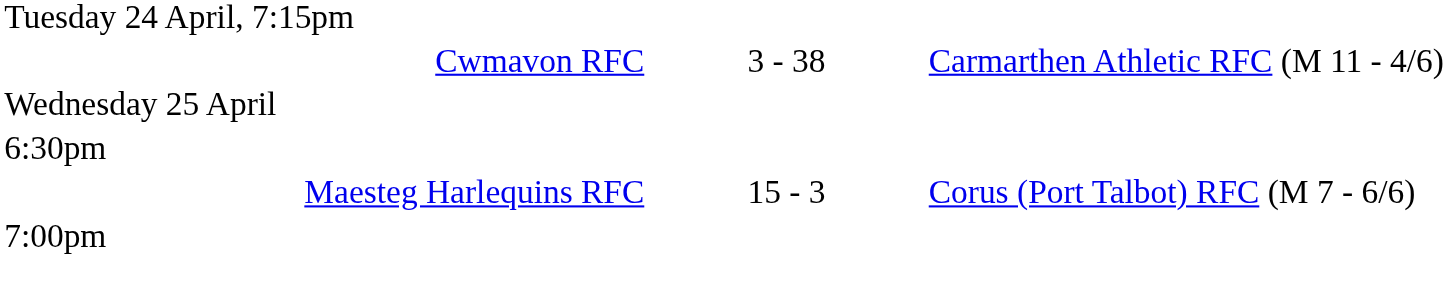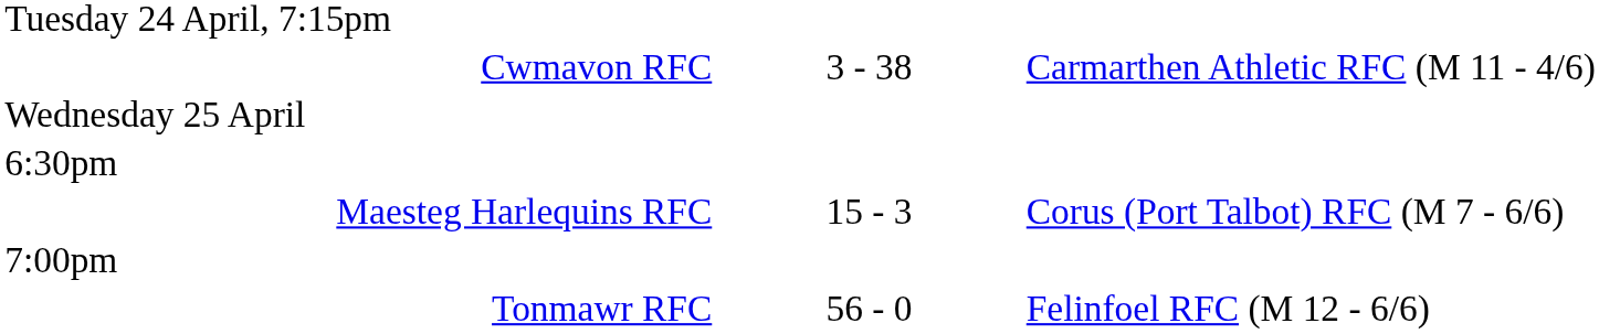+ row: Tonmawr RFC | 56 - 0 | Felinfoel RFC (M 12 - 6/6)
